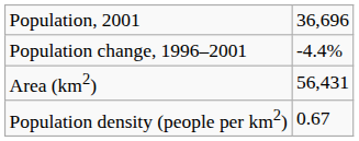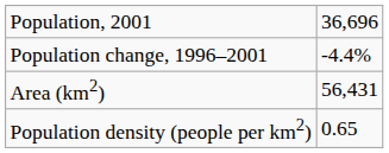Population density (people per km2) | column 2: 0.67 -> 0.65
